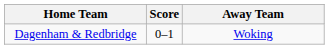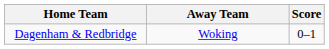columns swapped: Score <-> Away Team
